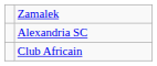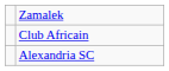rows swapped: Club Africain <-> Alexandria SC
